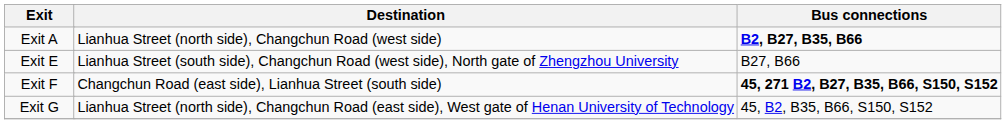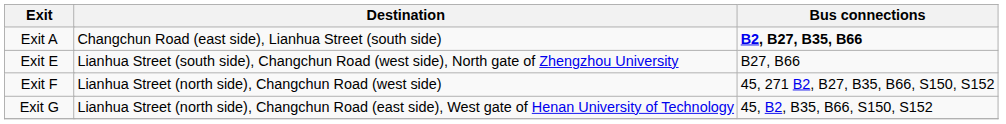Exit A | Destination: Lianhua Street (north side), Changchun Road (west side) -> Changchun Road (east side), Lianhua Street (south side)
Exit F | Destination: Changchun Road (east side), Lianhua Street (south side) -> Lianhua Street (north side), Changchun Road (west side)
Exit F | Bus connections: bold -> normal
